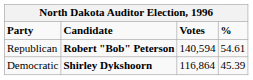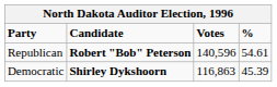Republican | Votes: 140,594 -> 140,596
Democratic | Votes: 116,864 -> 116,863
